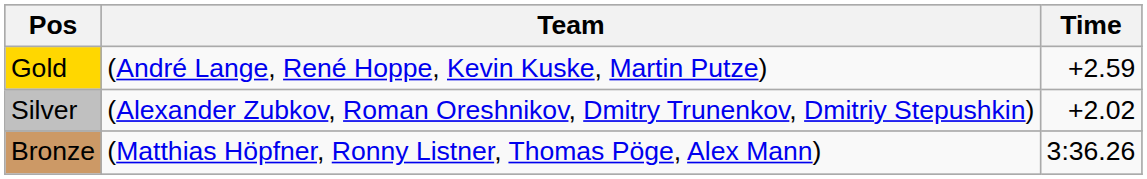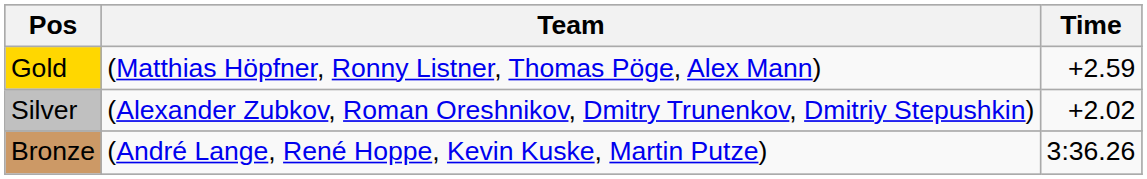Gold | Team: (André Lange, René Hoppe, Kevin Kuske, Martin Putze) -> (Matthias Höpfner, Ronny Listner, Thomas Pöge, Alex Mann)
Bronze | Team: (Matthias Höpfner, Ronny Listner, Thomas Pöge, Alex Mann) -> (André Lange, René Hoppe, Kevin Kuske, Martin Putze)
